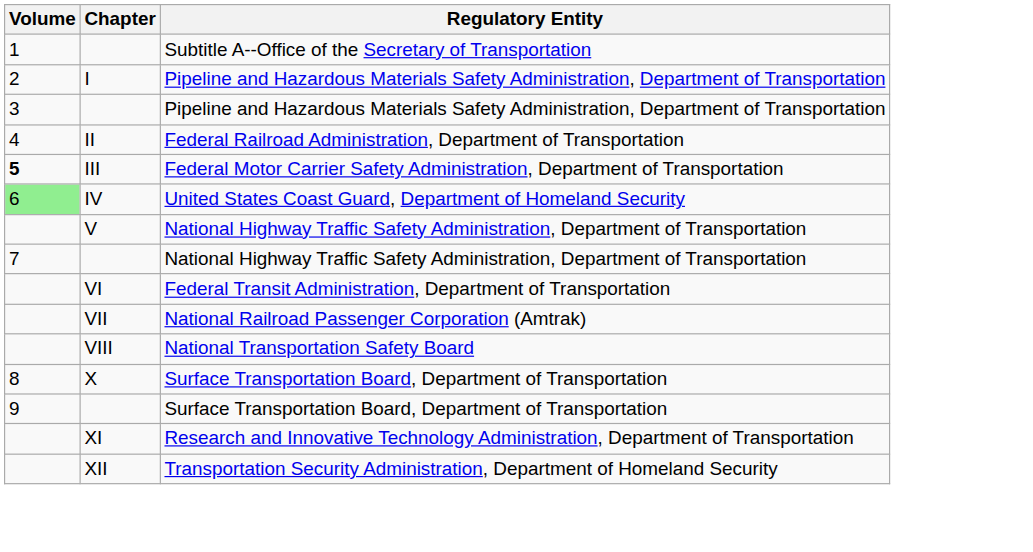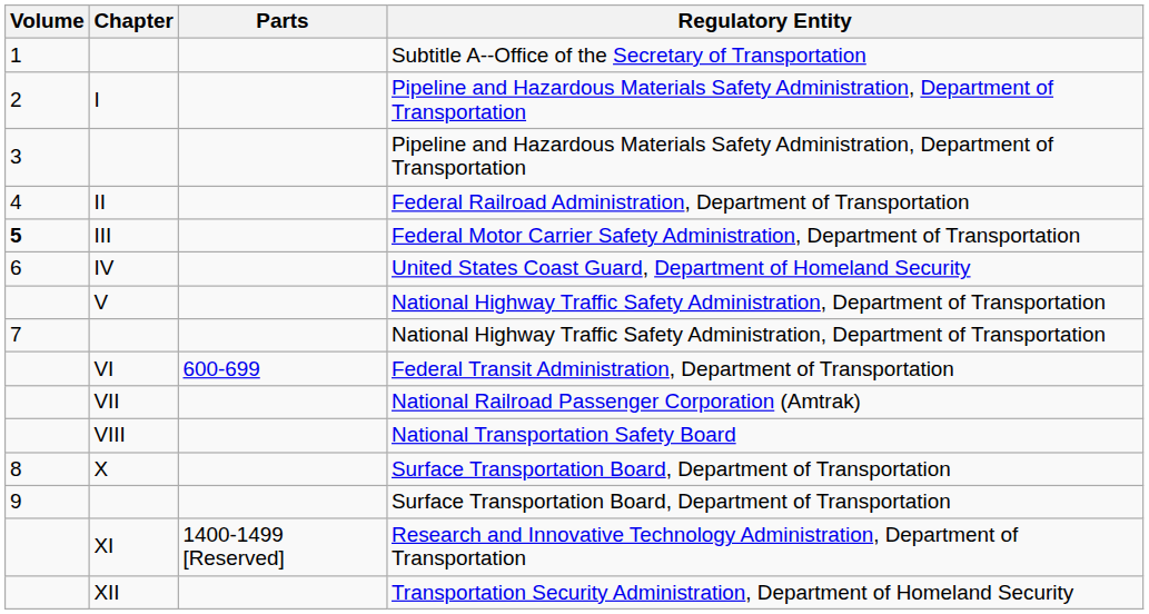+ column: Parts | 600-699 | 1400-1499 [Reserved]
IV | Volume: lightgreen background -> no background
